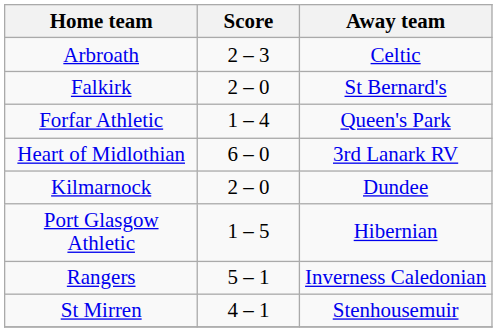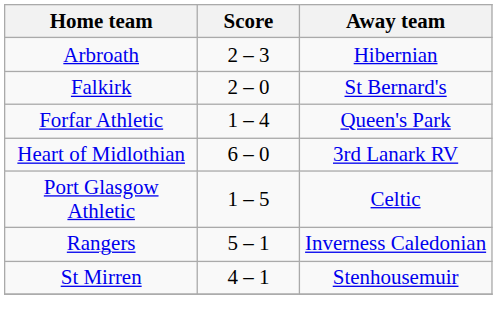Arbroath | Away team: Celtic -> Hibernian
- row: Kilmarnock | 2 – 0 | Dundee
Port Glasgow Athletic | Away team: Hibernian -> Celtic
